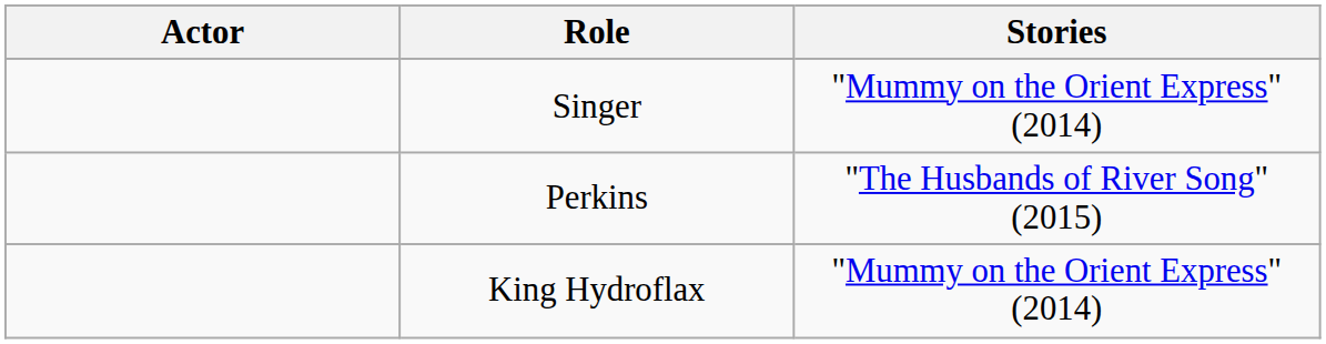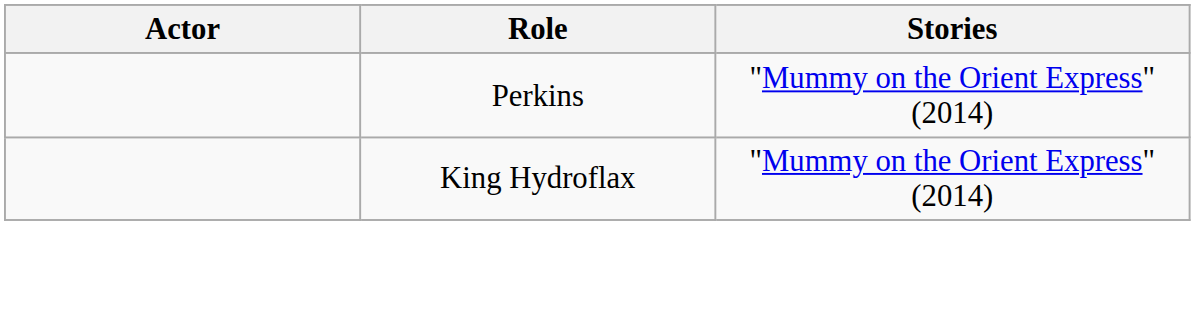- row: Singer | "Mummy on the Orient Express" (2014)
Perkins | Stories: "The Husbands of River Song" (2015) -> "Mummy on the Orient Express" (2014)
